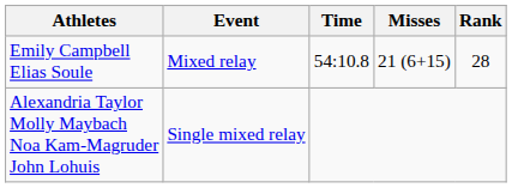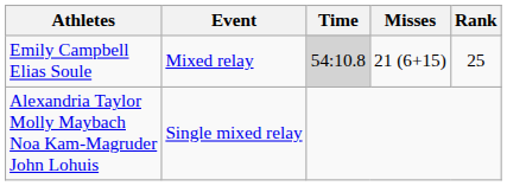Emily Campbell Elias Soule | Time: no background -> lightgrey background
Emily Campbell Elias Soule | Rank: 28 -> 25
